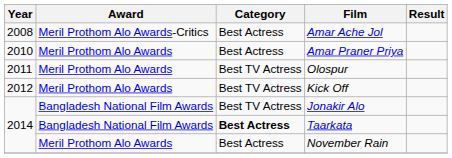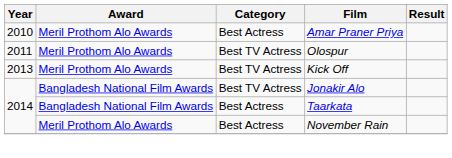- row: 2008 | Meril Prothom Alo Awards-Critics | Best Actress | Amar Ache Jol
Kick Off | Year: 2012 -> 2013
Taarkata | Category: bold -> normal
